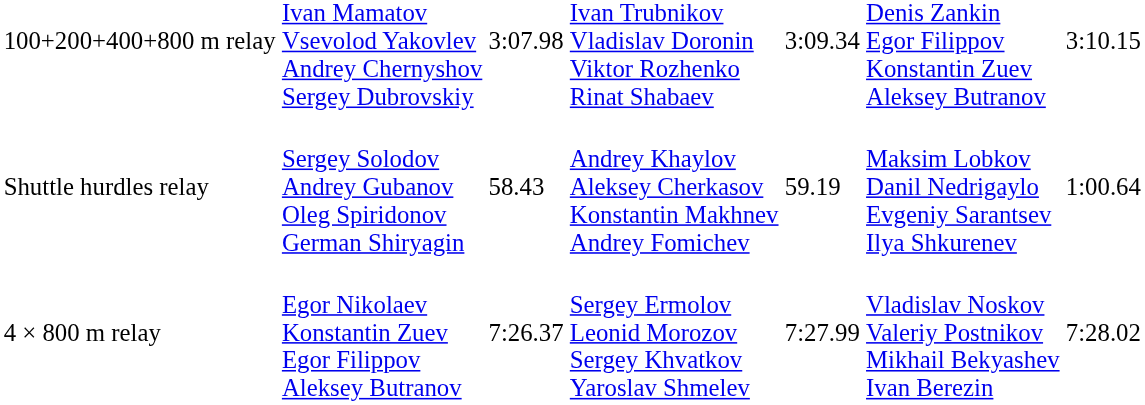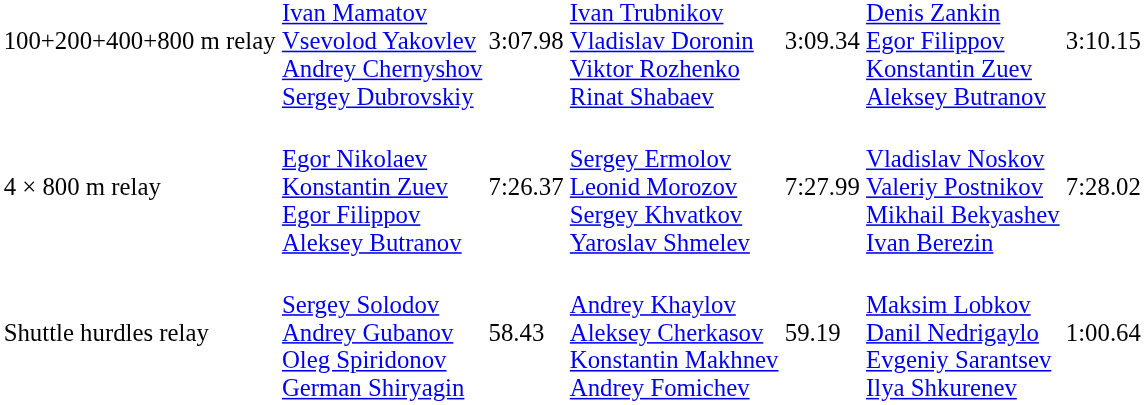rows swapped: 4 × 800 m relay <-> Shuttle hurdles relay
